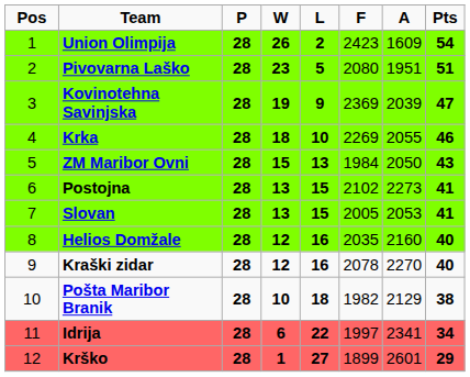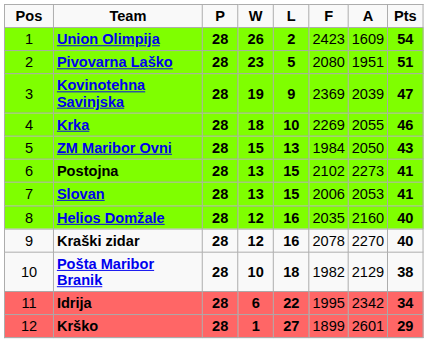Slovan | F: 2005 -> 2006
Idrija | F: 1997 -> 1995
Idrija | A: 2341 -> 2342
